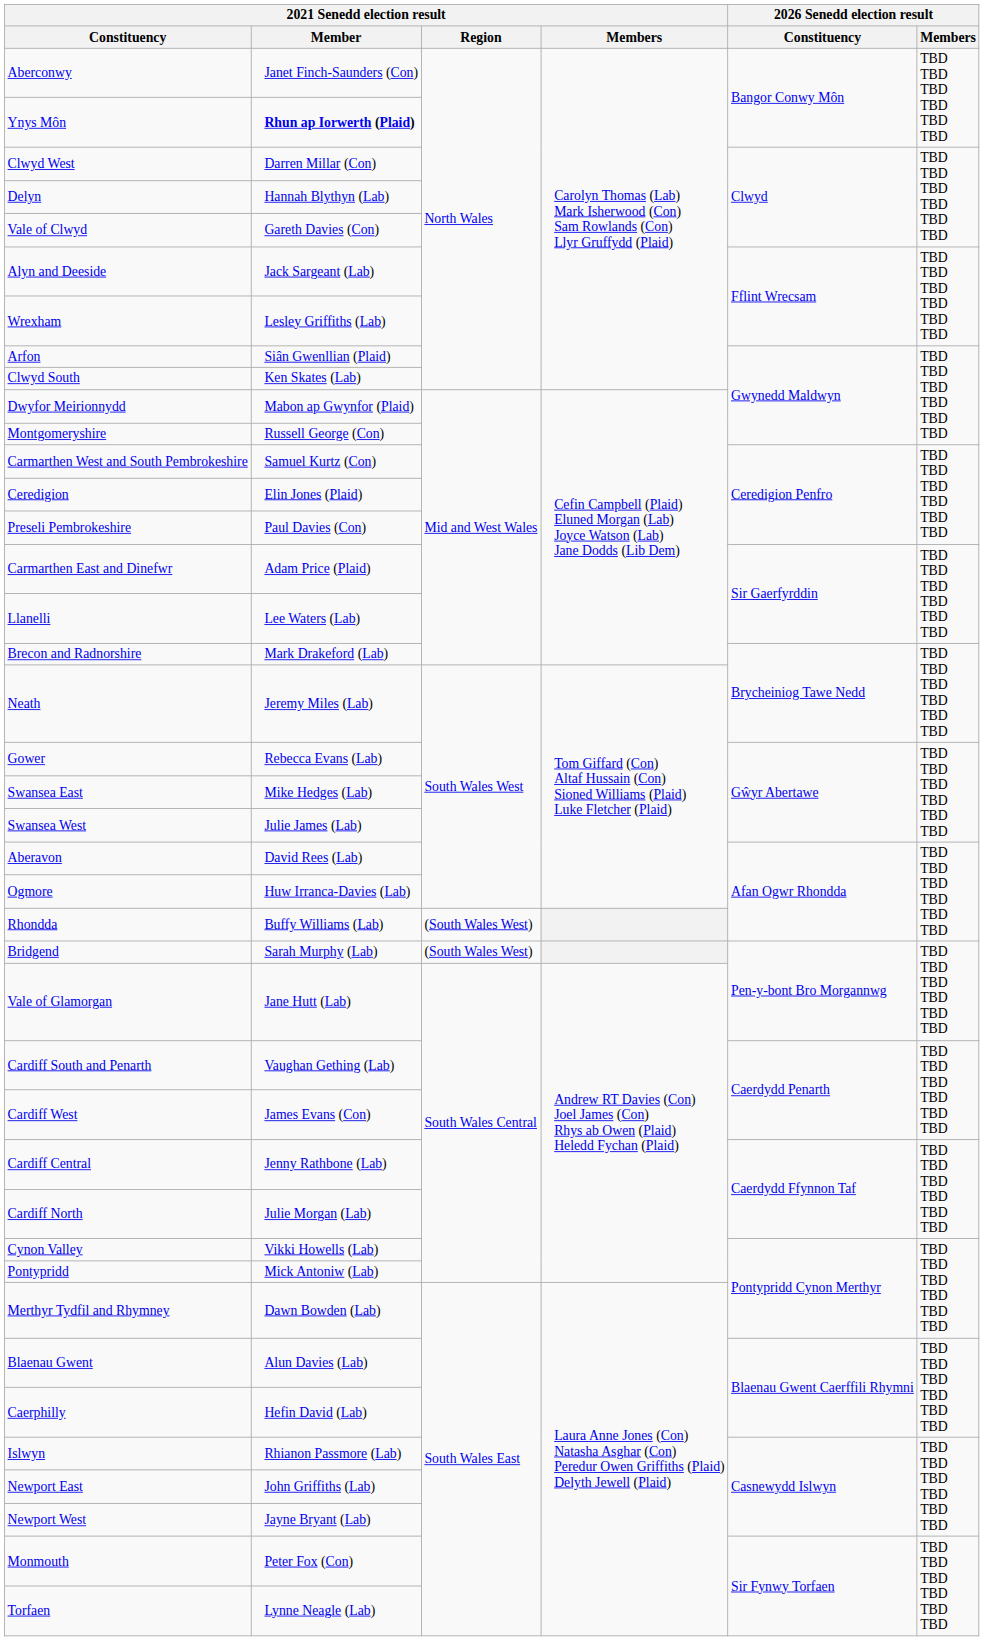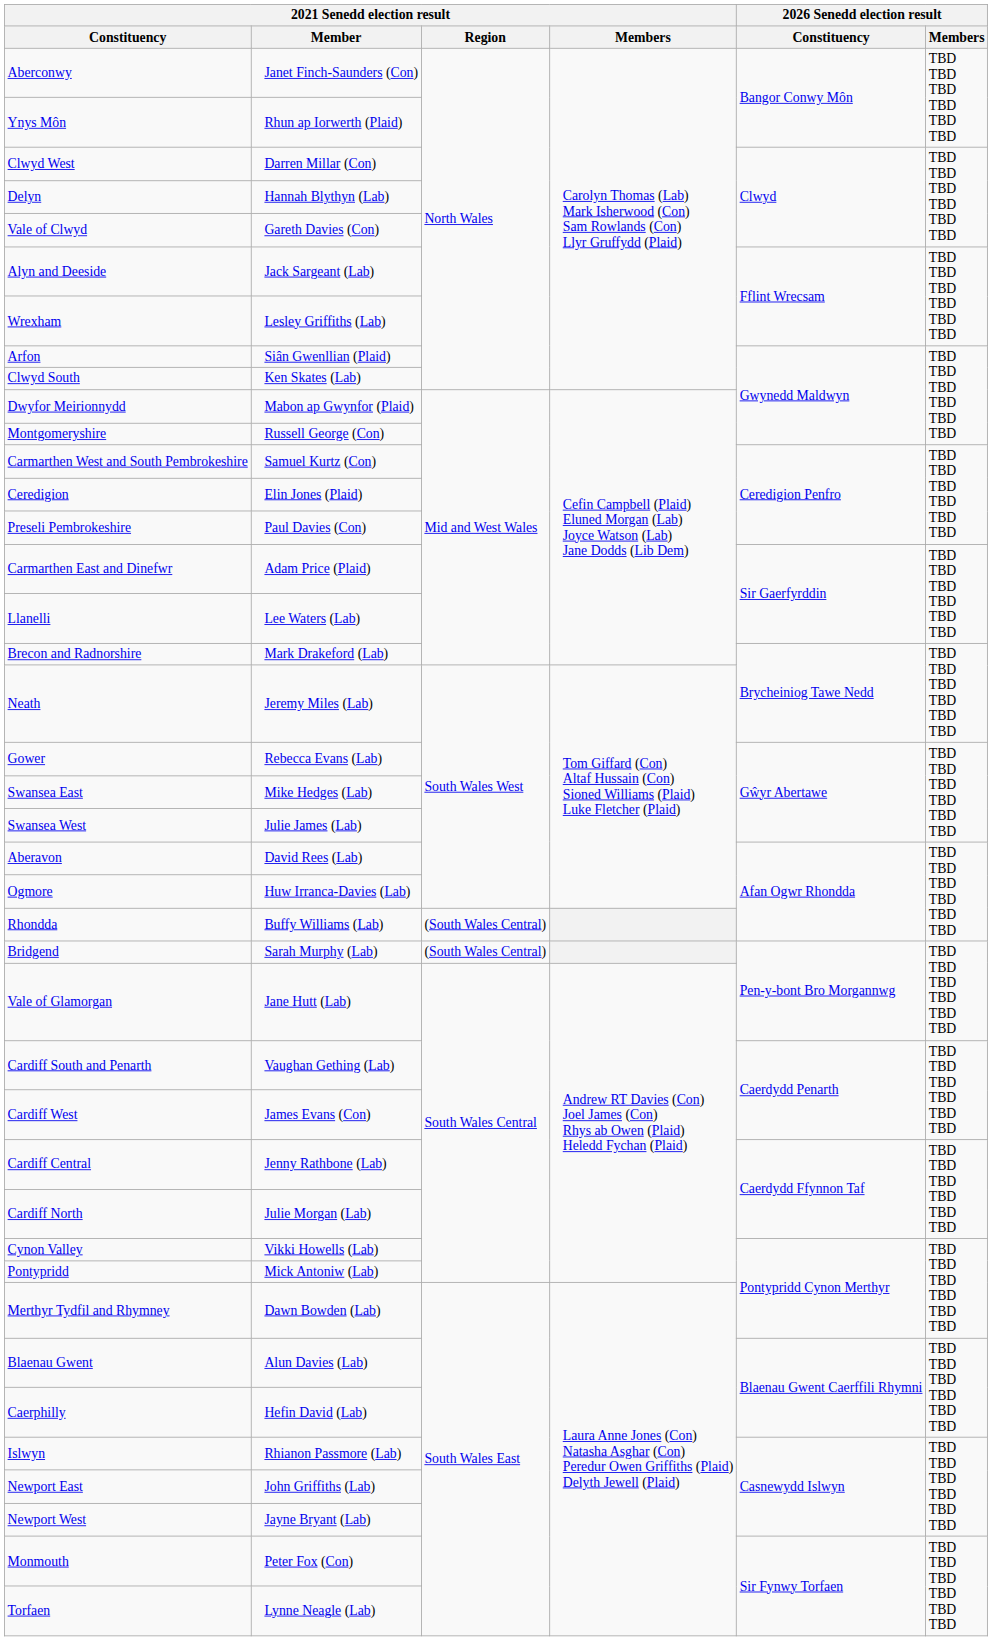Ynys Môn | 2021 Senedd election result / Member: bold -> normal
Rhondda | 2021 Senedd election result / Region: (South Wales West) -> (South Wales Central)
Bridgend | 2021 Senedd election result / Region: (South Wales West) -> (South Wales Central)
